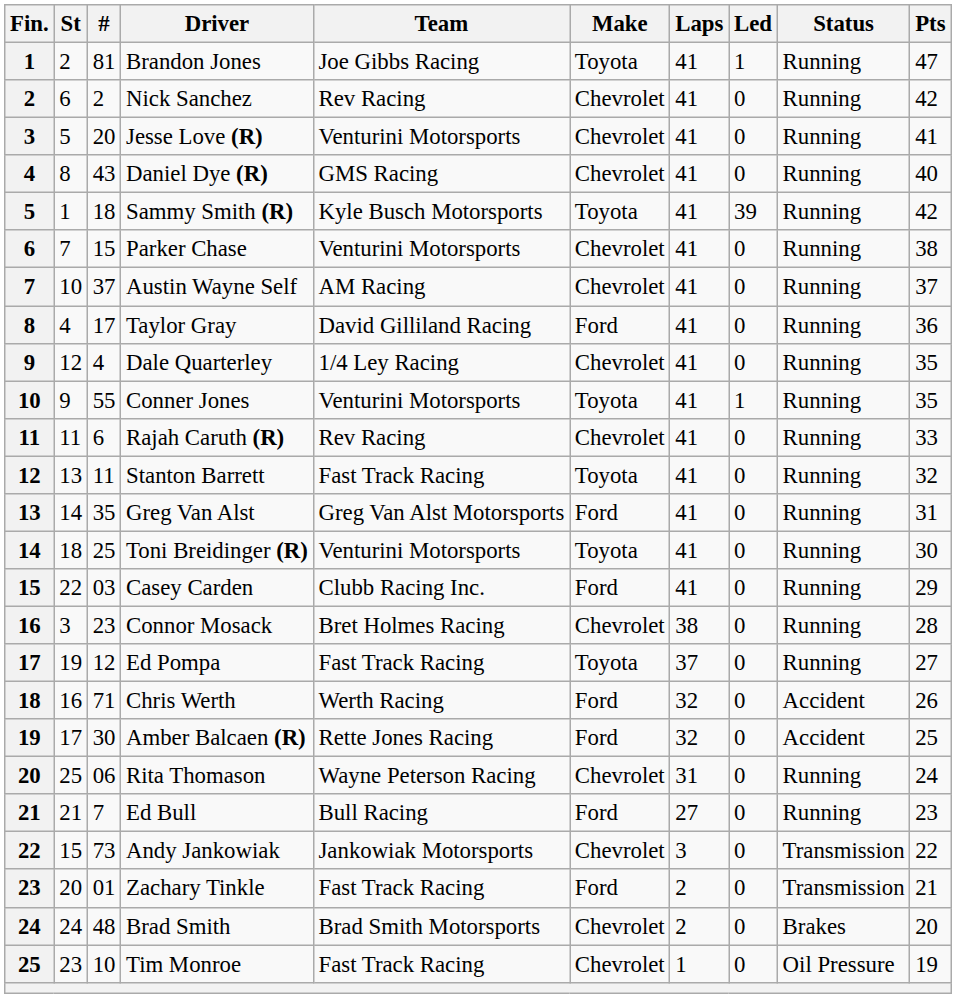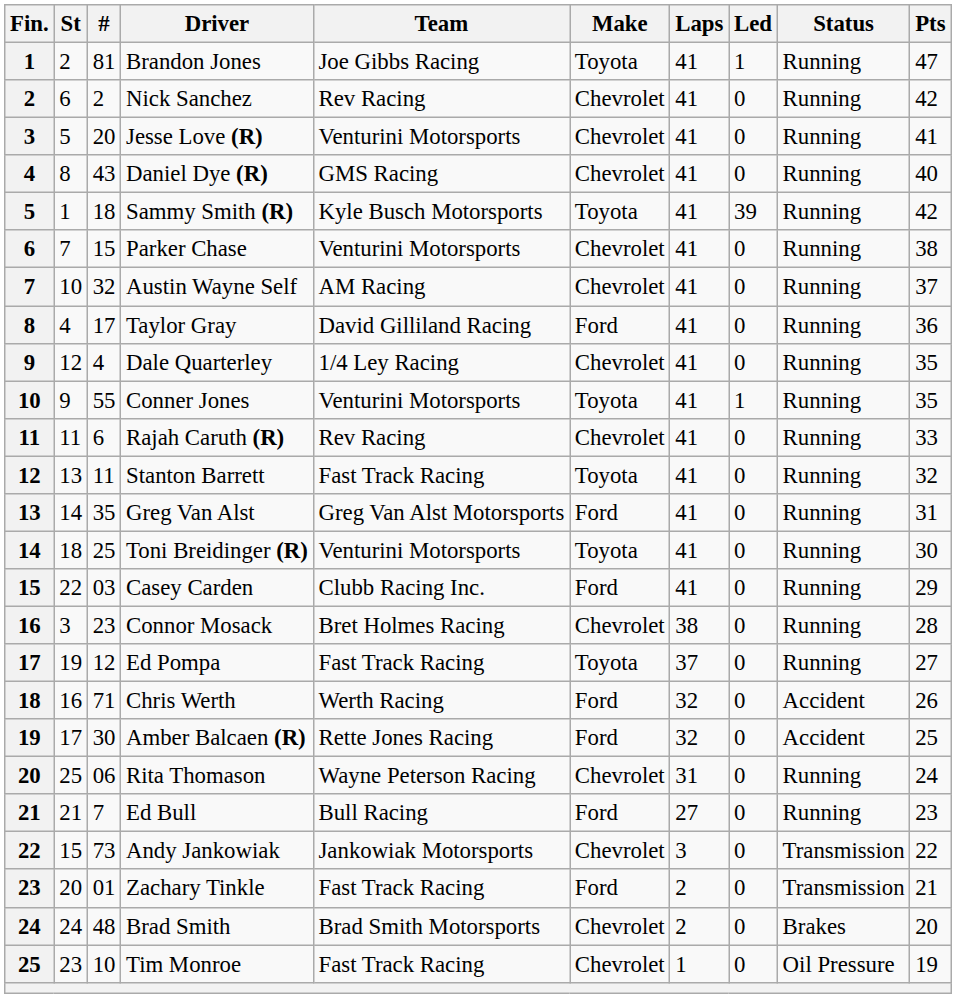Austin Wayne Self | #: 37 -> 32
